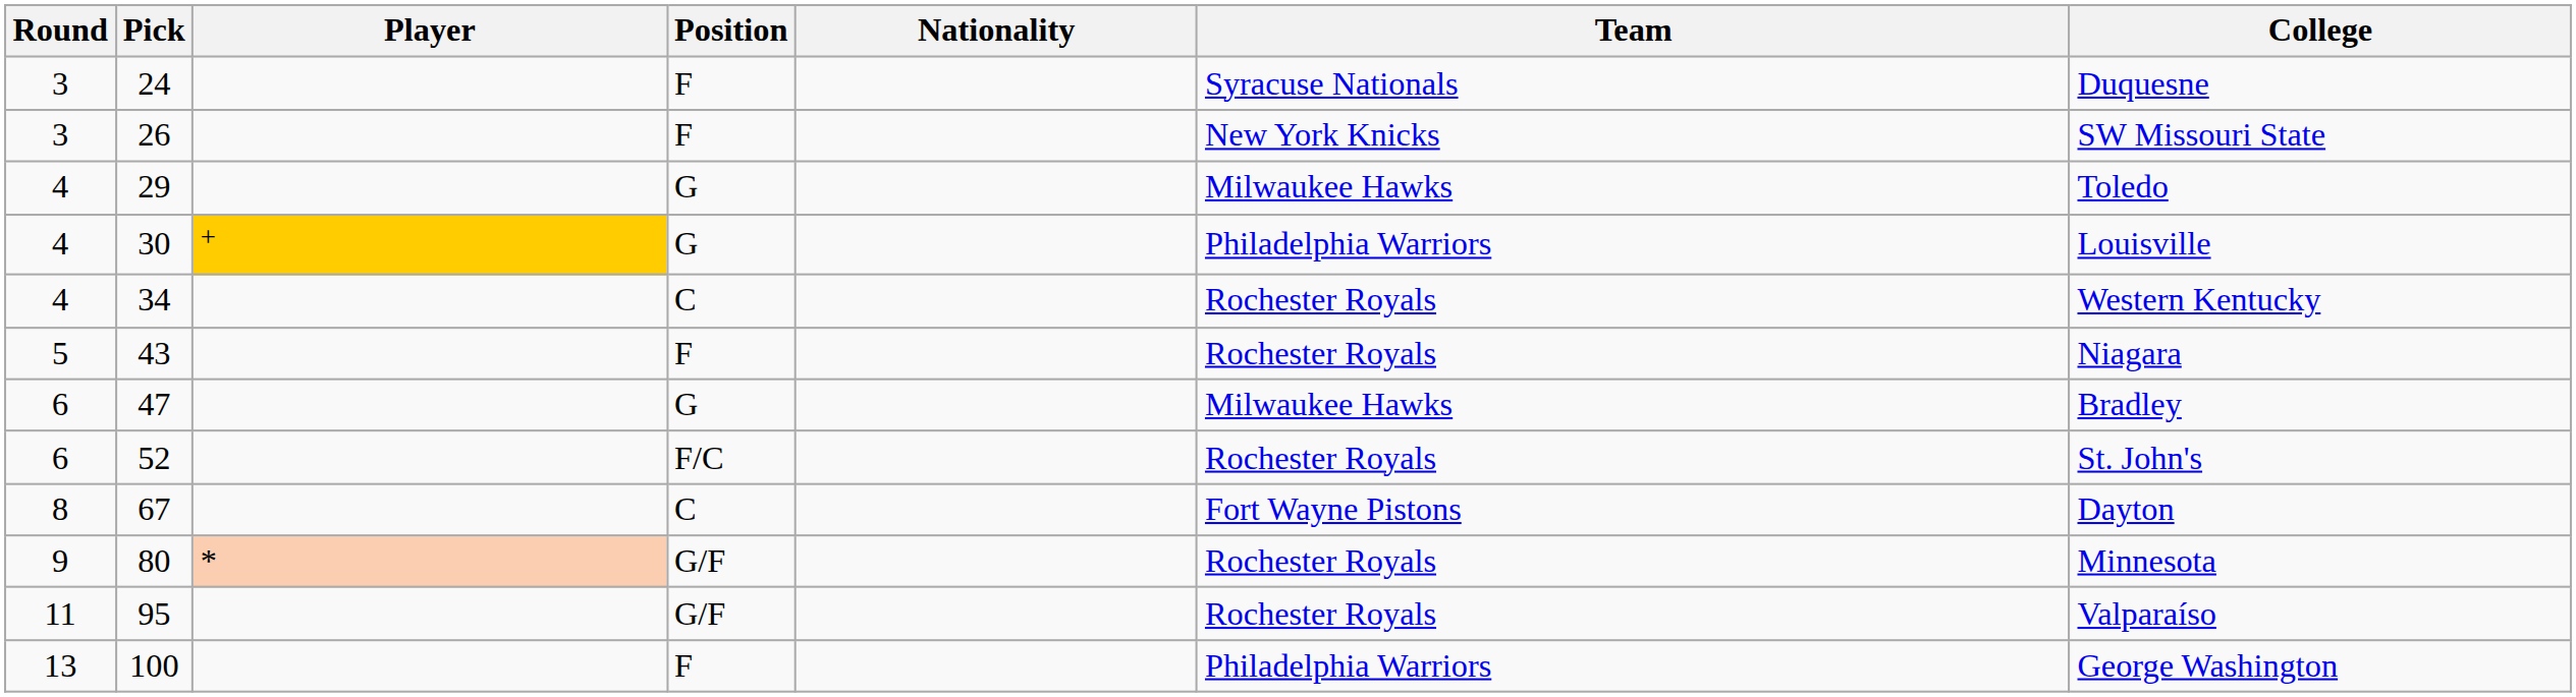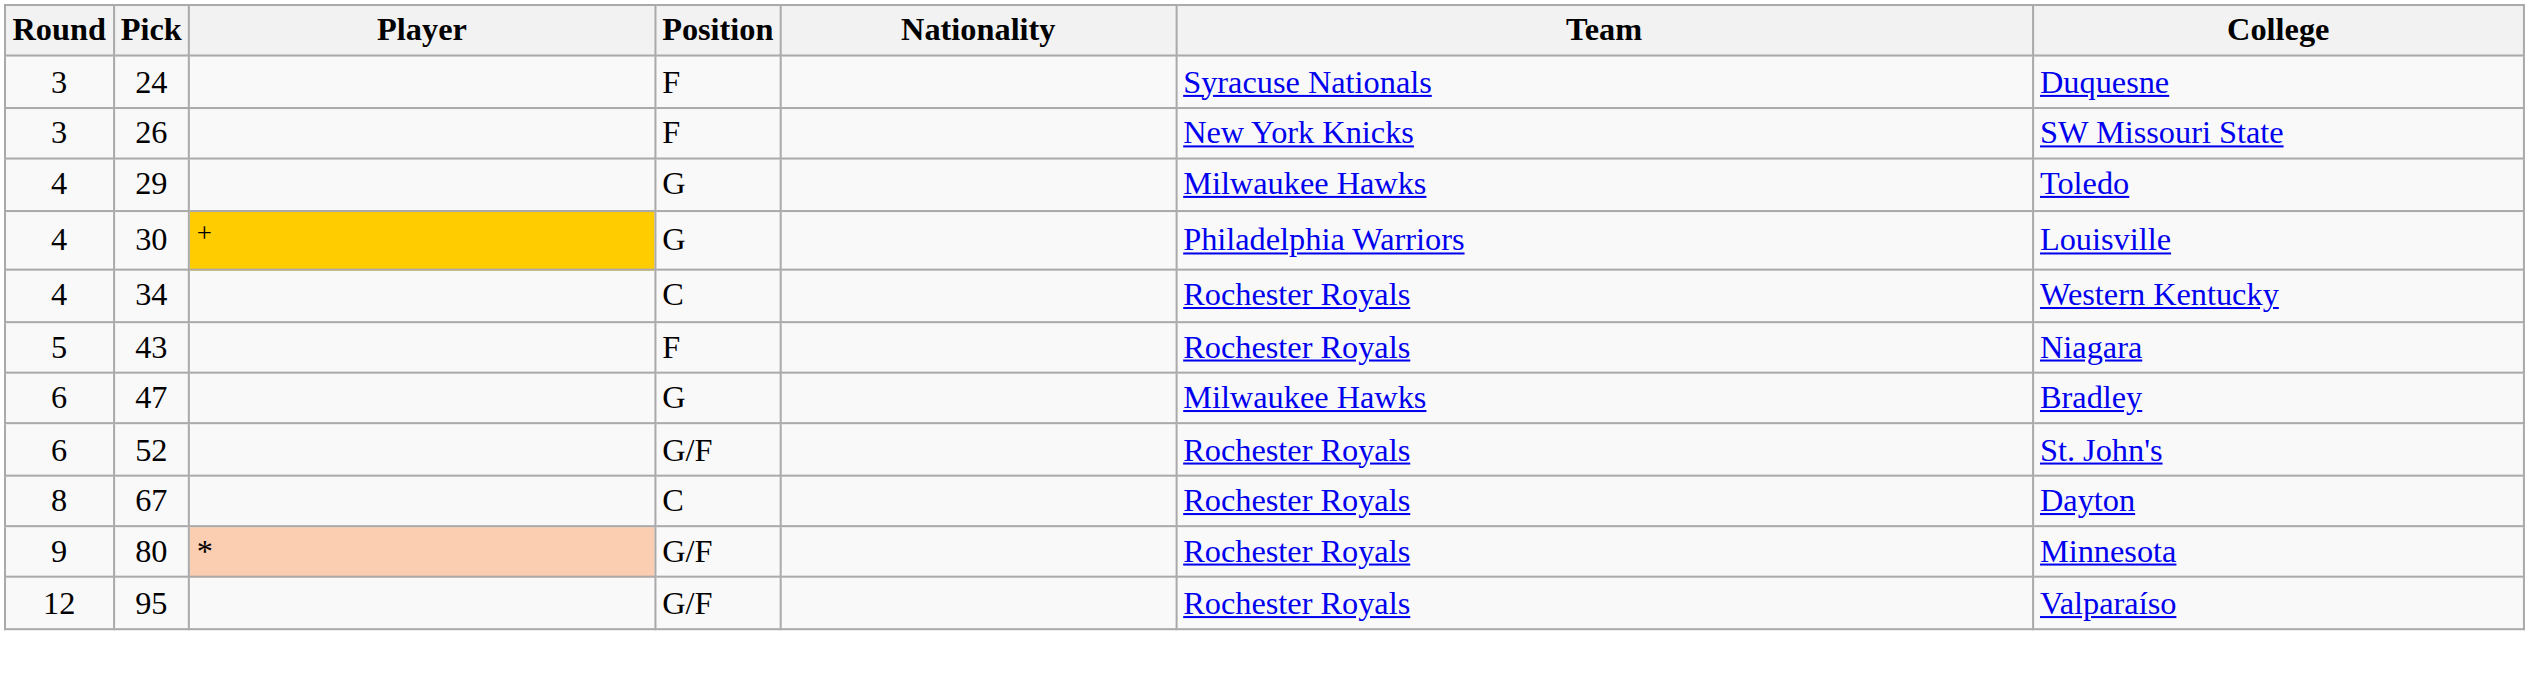52 | Position: F/C -> G/F
67 | Team: Fort Wayne Pistons -> Rochester Royals
95 | Round: 11 -> 12
- row: 13 | 100 | F | Philadelphia Warriors | George Washington
